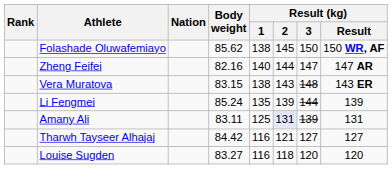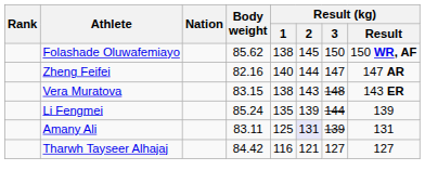- row: Louise Sugden | 83.27 | 116 | 118 | 120 | 120
